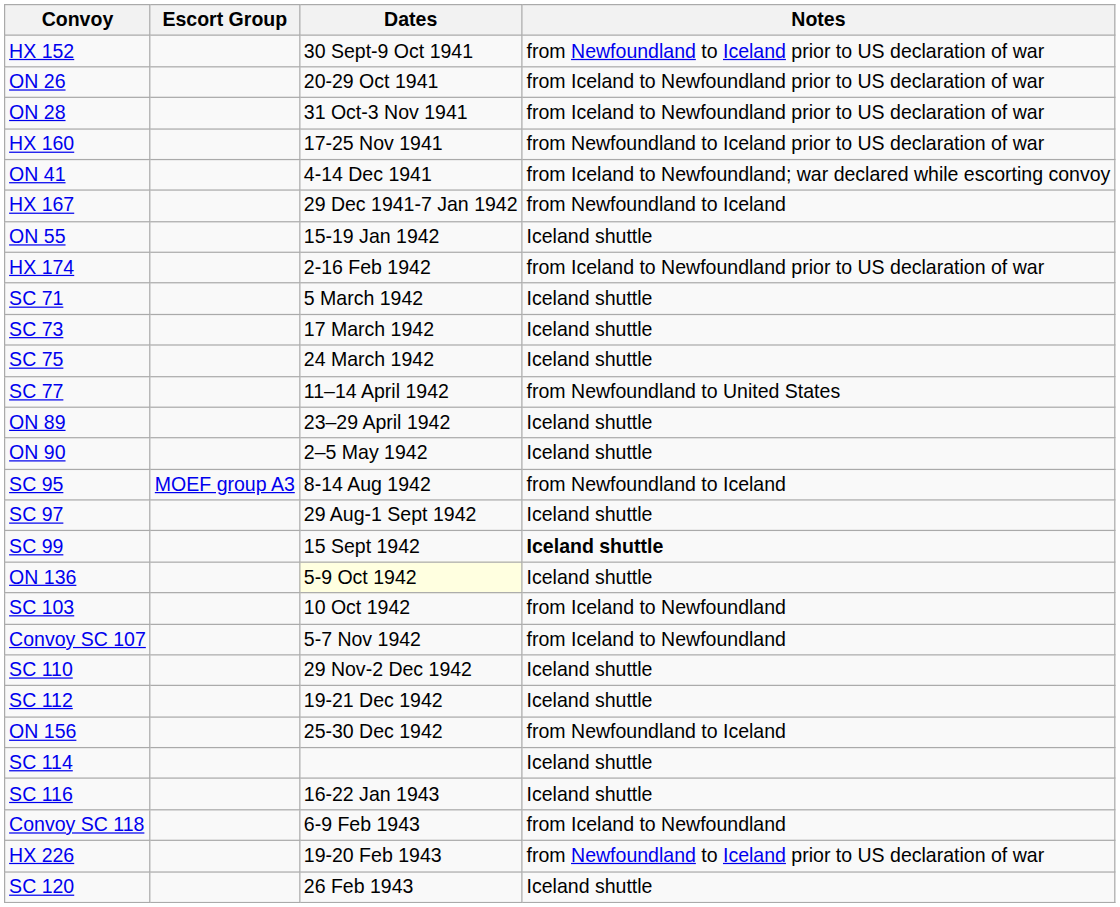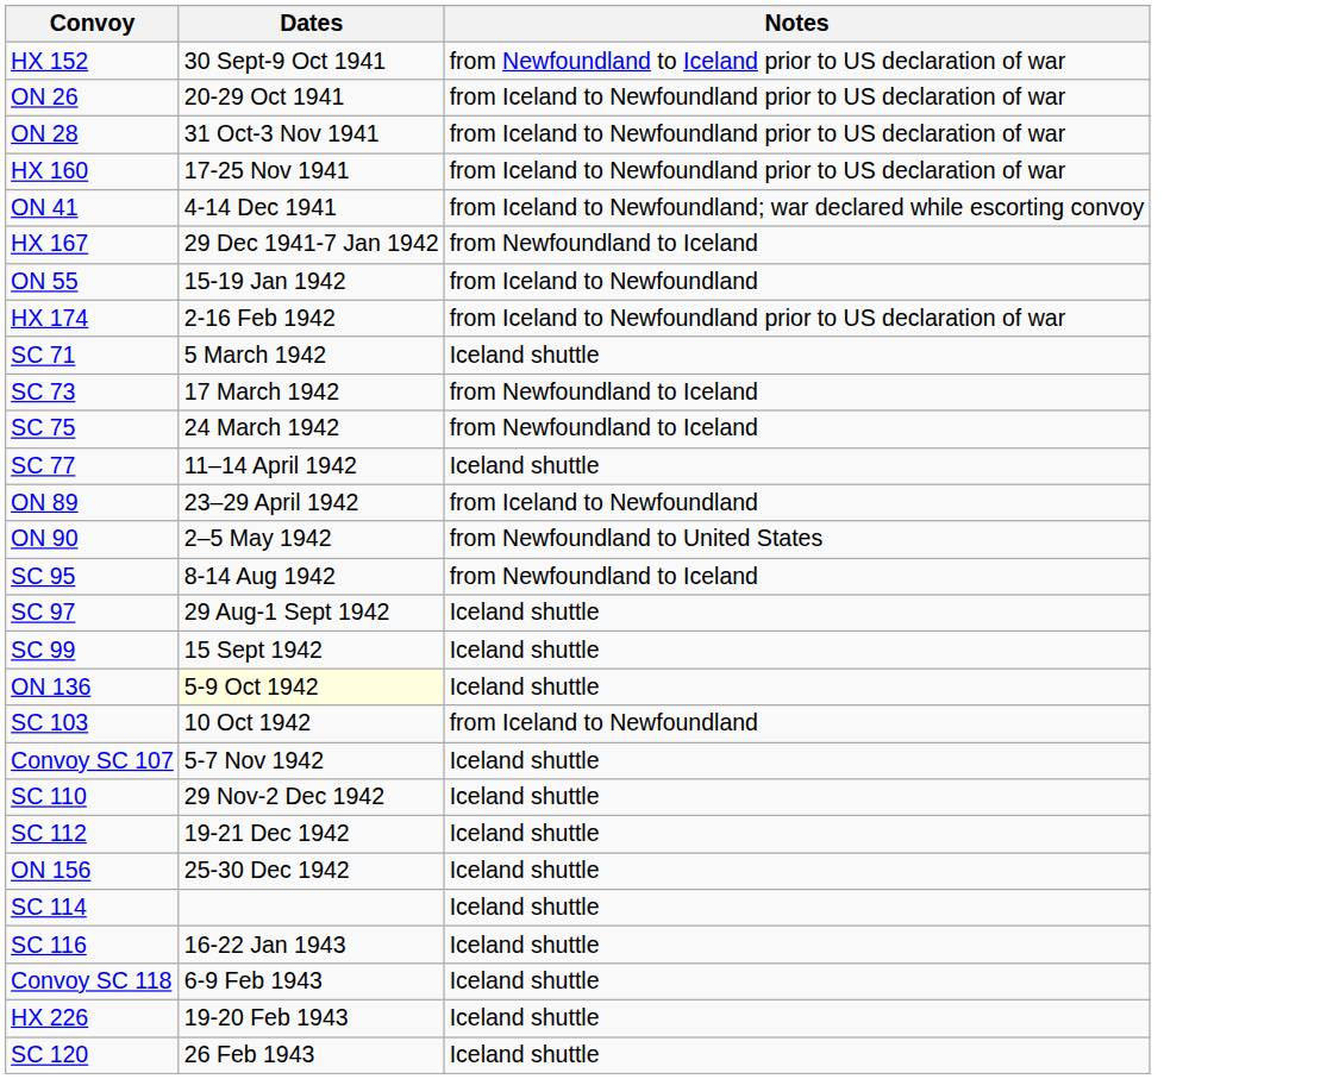- column: Escort Group | MOEF group A3
HX 160 | Notes: from Newfoundland to Iceland prior to US declaration of war -> from Iceland to Newfoundland prior to US declaration of war
ON 55 | Notes: Iceland shuttle -> from Iceland to Newfoundland
SC 73 | Notes: Iceland shuttle -> from Newfoundland to Iceland
SC 75 | Notes: Iceland shuttle -> from Newfoundland to Iceland
SC 77 | Notes: from Newfoundland to United States -> Iceland shuttle
ON 89 | Notes: Iceland shuttle -> from Iceland to Newfoundland
ON 90 | Notes: Iceland shuttle -> from Newfoundland to United States
SC 99 | Notes: bold -> normal
Convoy SC 107 | Notes: from Iceland to Newfoundland -> Iceland shuttle
ON 156 | Notes: from Newfoundland to Iceland -> Iceland shuttle
Convoy SC 118 | Notes: from Iceland to Newfoundland -> Iceland shuttle
HX 226 | Notes: from Newfoundland to Iceland prior to US declaration of war -> Iceland shuttle
